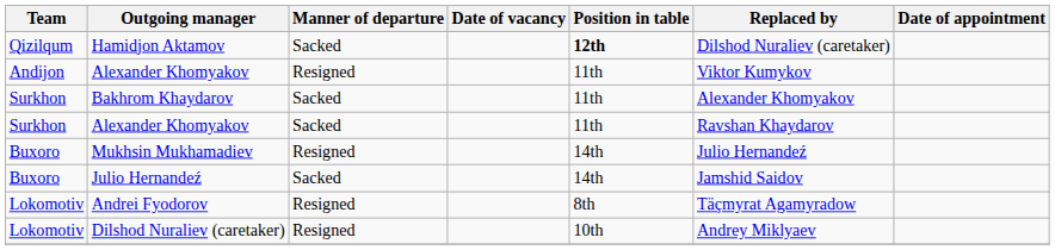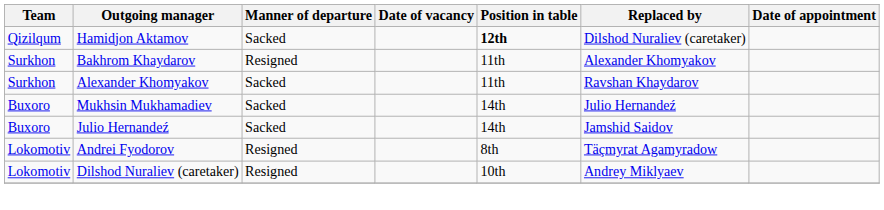- row: Andijon | Alexander Khomyakov | Resigned | 11th | Viktor Kumykov
Bakhrom Khaydarov | Manner of departure: Sacked -> Resigned
Mukhsin Mukhamadiev | Manner of departure: Resigned -> Sacked
